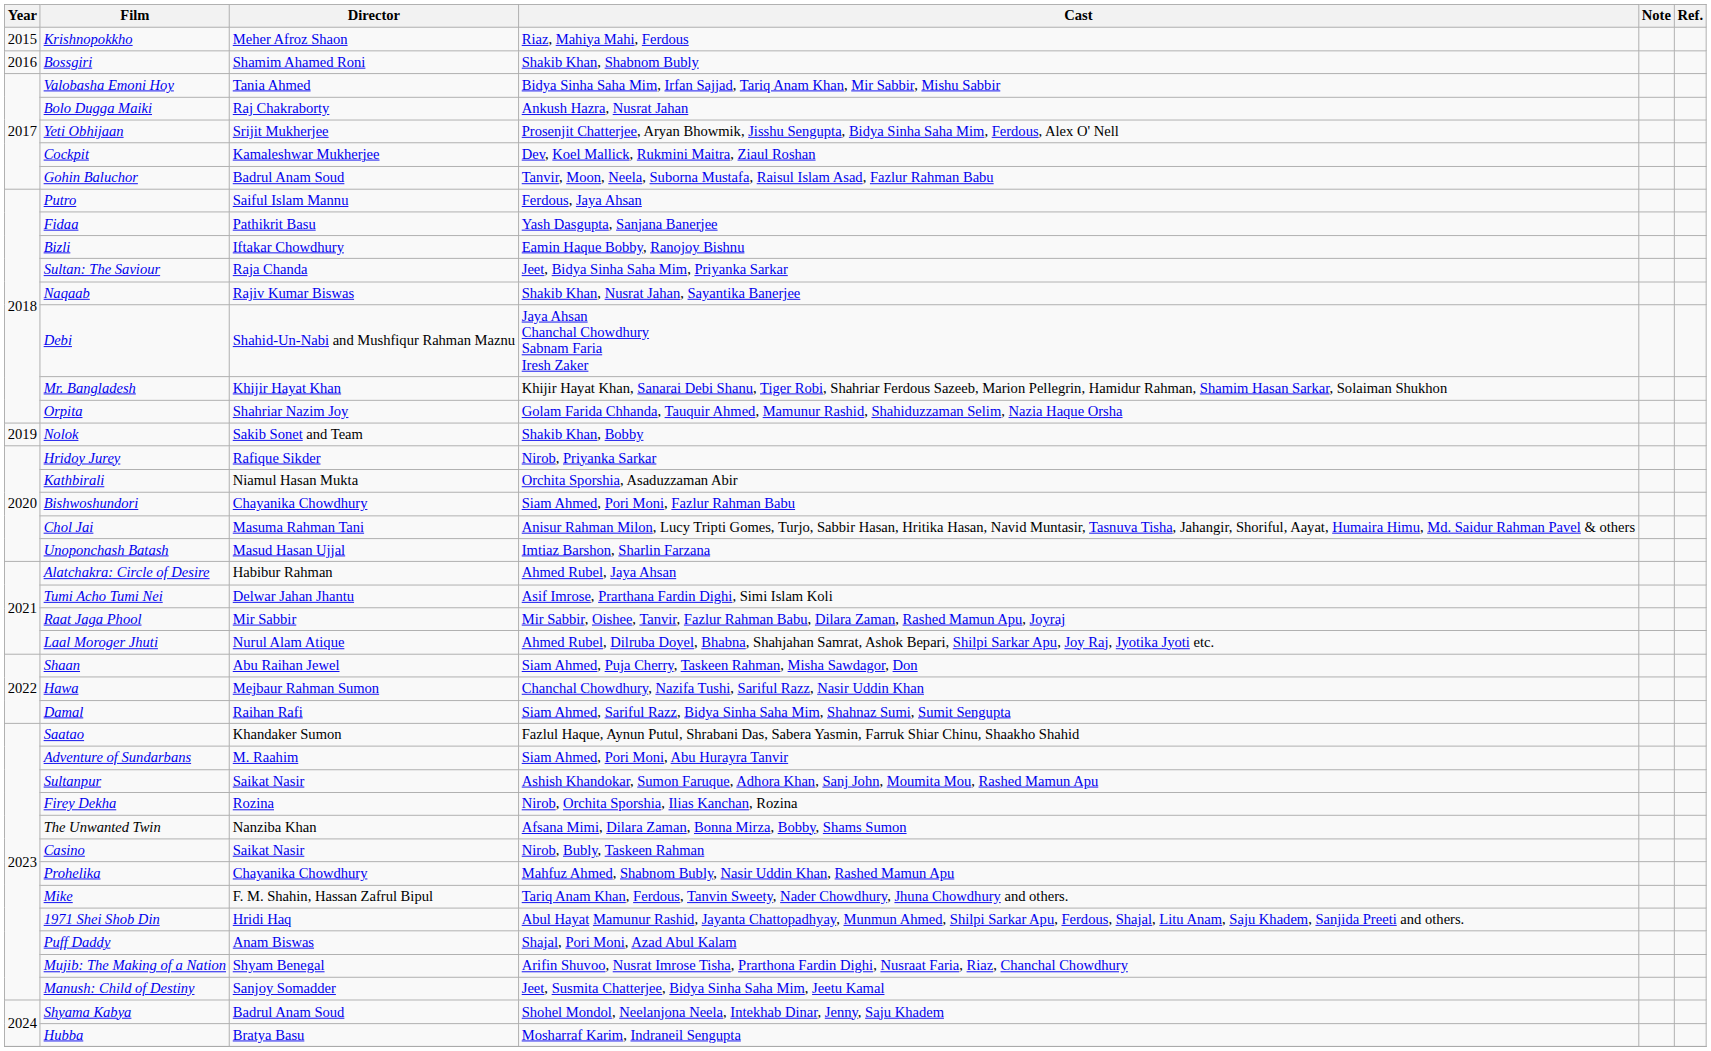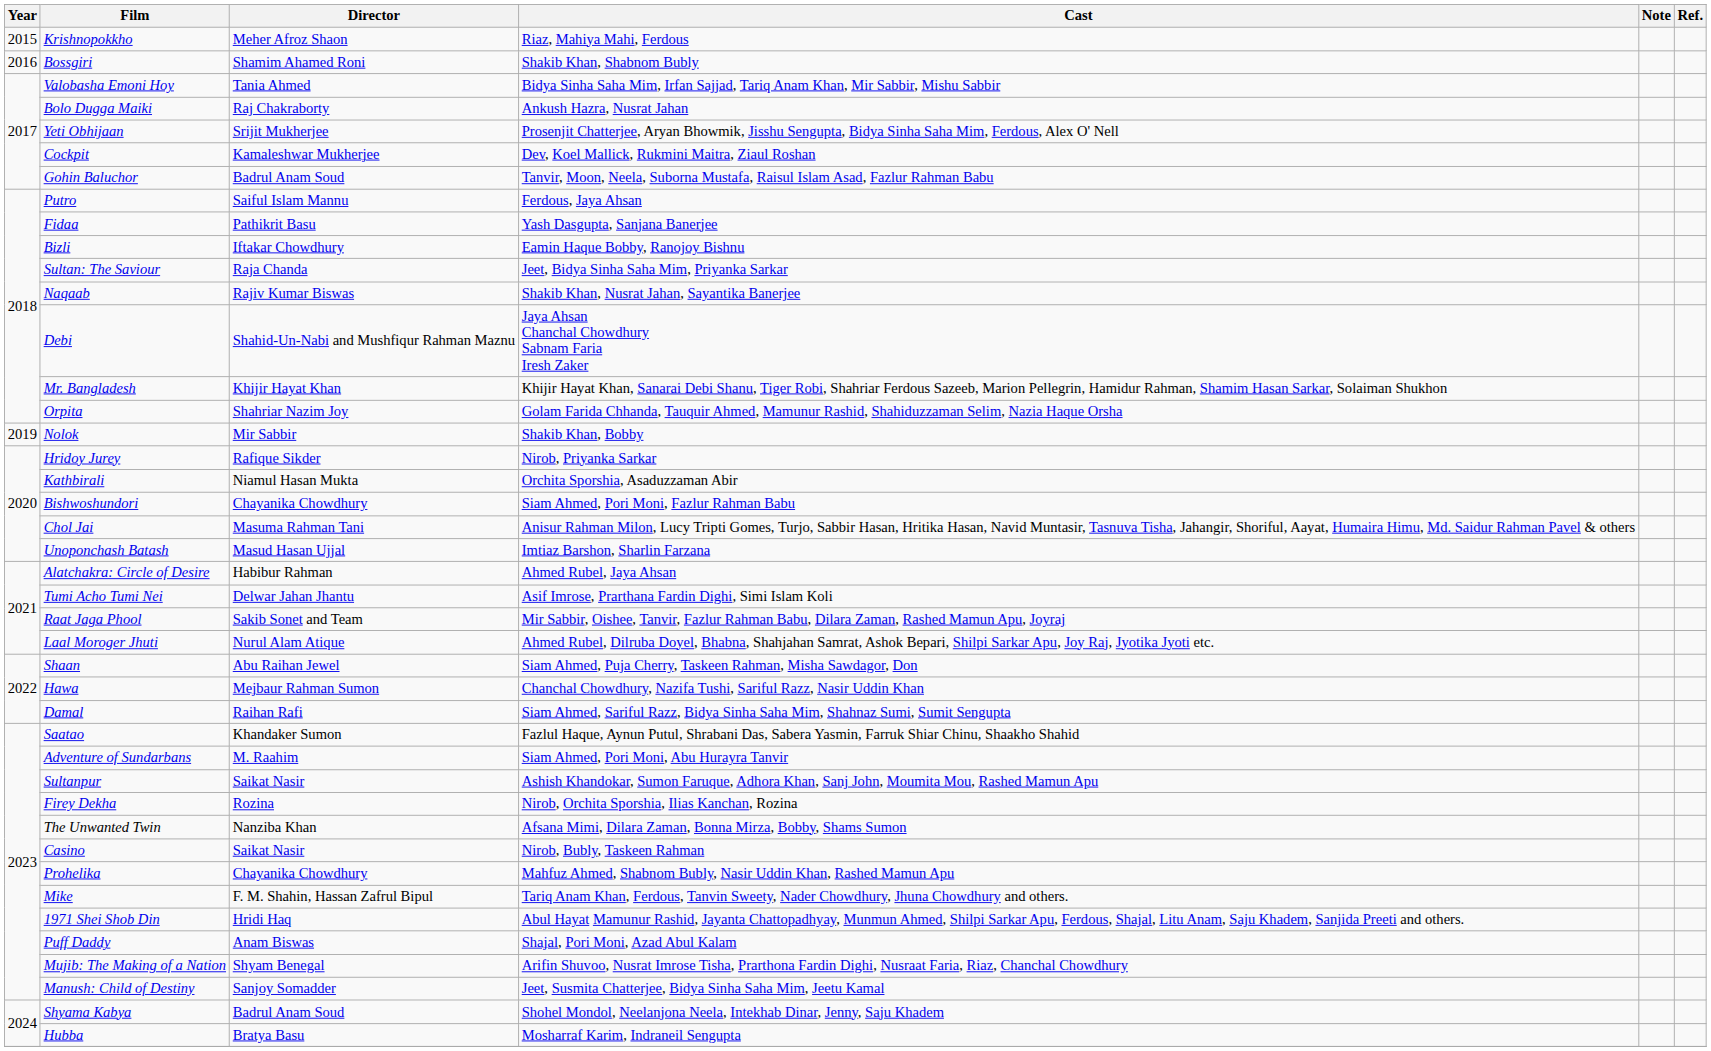Nolok | Director: Sakib Sonet and Team -> Mir Sabbir
Raat Jaga Phool | Director: Mir Sabbir -> Sakib Sonet and Team
